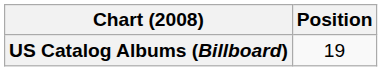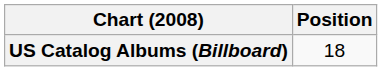US Catalog Albums (Billboard) | Position: 19 -> 18
